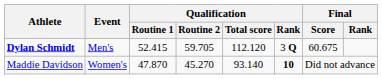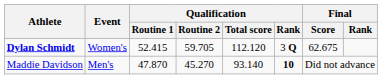Dylan Schmidt | Event: Men's -> Women's
Dylan Schmidt | Final / Score: 60.675 -> 62.675
Maddie Davidson | Event: Women's -> Men's
